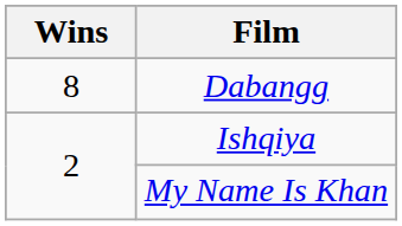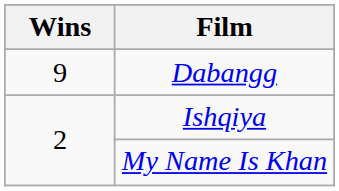Dabangg | Wins: 8 -> 9
